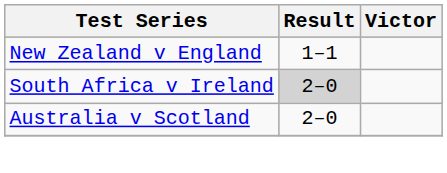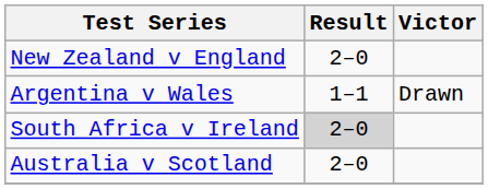New Zealand v England | Result: 1–1 -> 2–0
+ row: Argentina v Wales | 1–1 | Drawn
